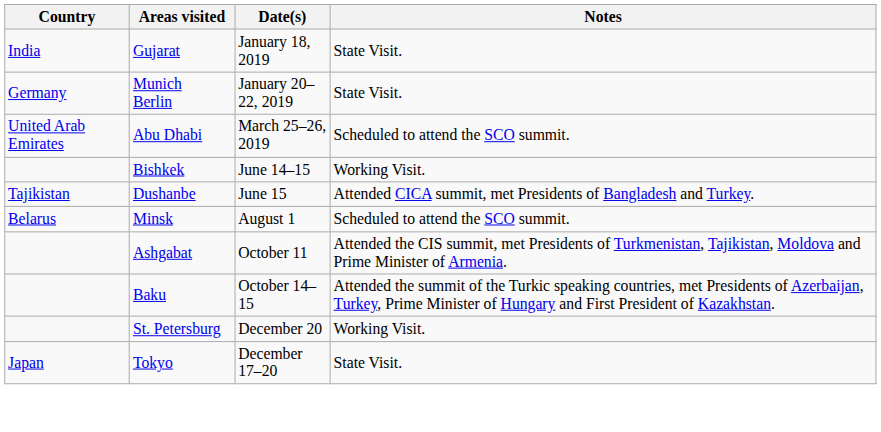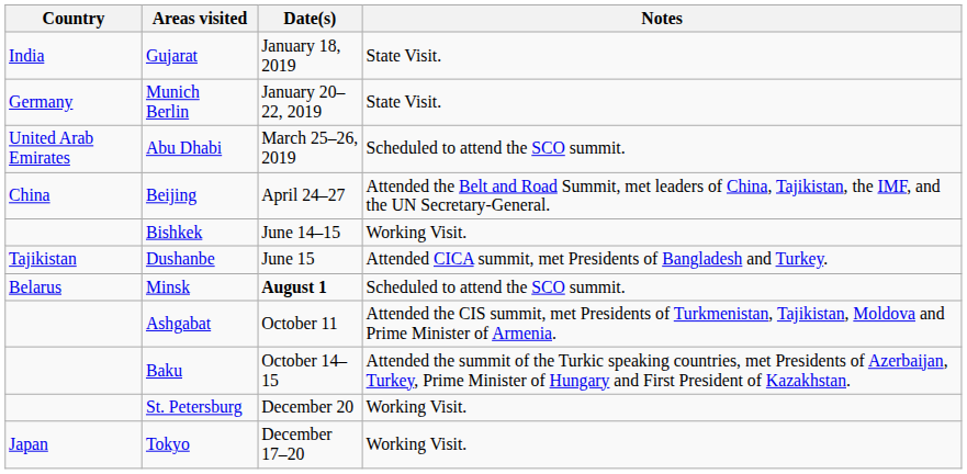+ row: China | Beijing | April 24–27 | Attended the Belt and Road Summit, met leaders of China, Tajikistan, the IMF, and the UN Secretary-General.
Minsk | Date(s): normal -> bold
Tokyo | Notes: State Visit. -> Working Visit.
